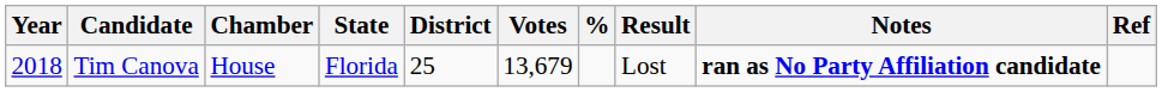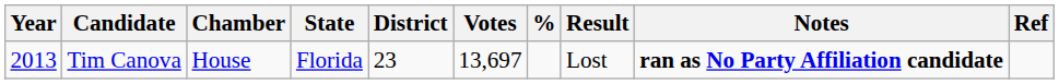Tim Canova | Year: 2018 -> 2013
Tim Canova | District: 25 -> 23
Tim Canova | Votes: 13,679 -> 13,697
